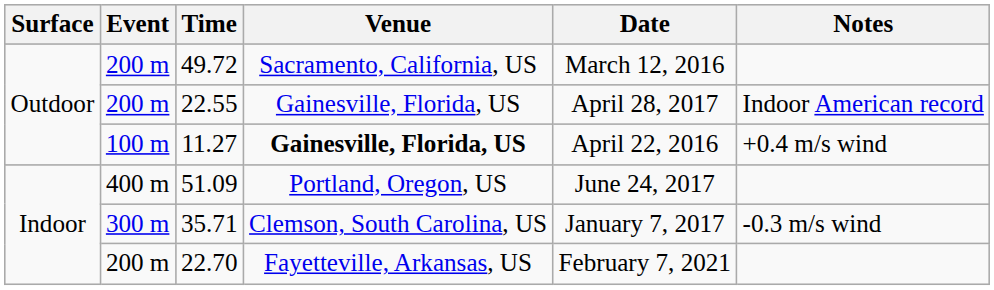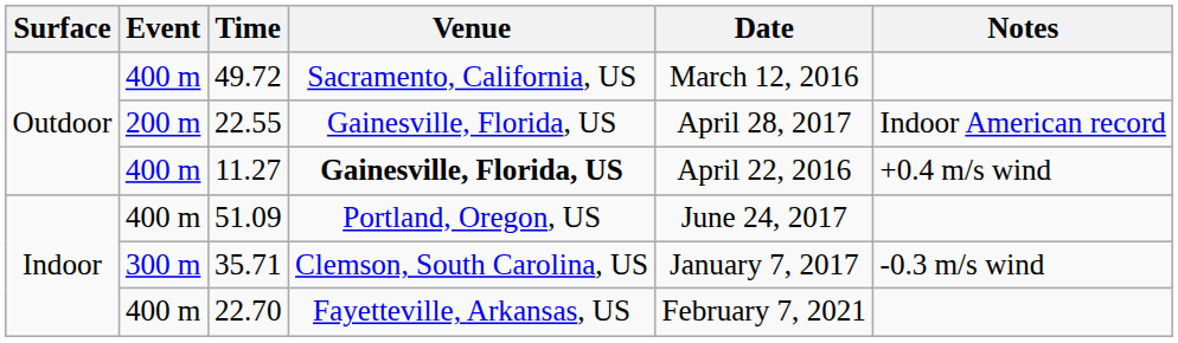49.72 | Event: 200 m -> 400 m
11.27 | Event: 100 m -> 400 m
22.70 | Event: 200 m -> 400 m
